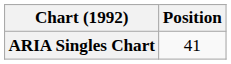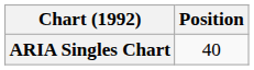ARIA Singles Chart | Position: 41 -> 40
